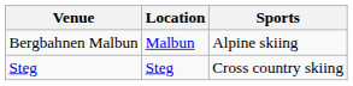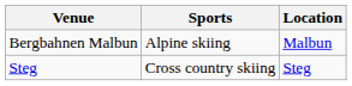columns swapped: Location <-> Sports
